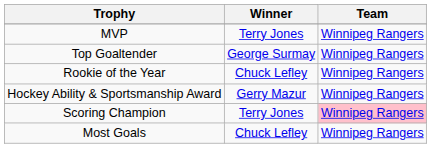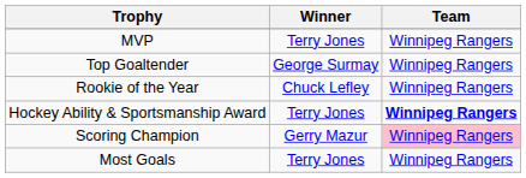Hockey Ability & Sportsmanship Award | Winner: Gerry Mazur -> Terry Jones
Hockey Ability & Sportsmanship Award | Team: normal -> bold
Scoring Champion | Winner: Terry Jones -> Gerry Mazur
Most Goals | Winner: Chuck Lefley -> Terry Jones
